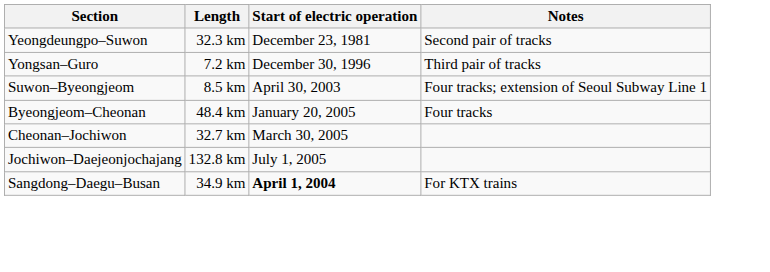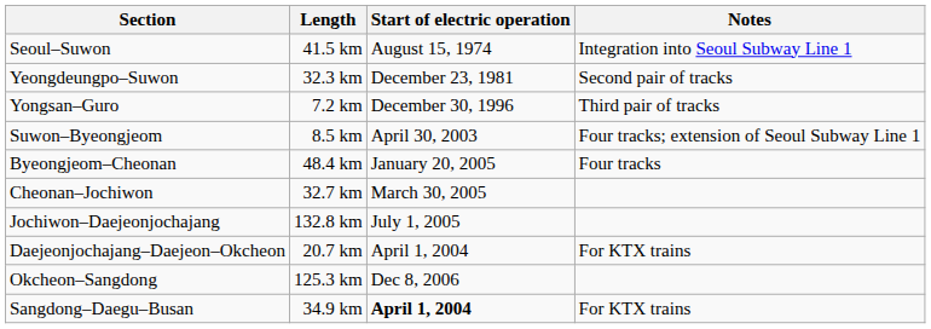+ row: Seoul–Suwon | 41.5 km | August 15, 1974 | Integration into Seoul Subway Line 1
+ row: Daejeonjochajang–Daejeon–Okcheon | 20.7 km | April 1, 2004 | For KTX trains
+ row: Okcheon–Sangdong | 125.3 km | Dec 8, 2006
